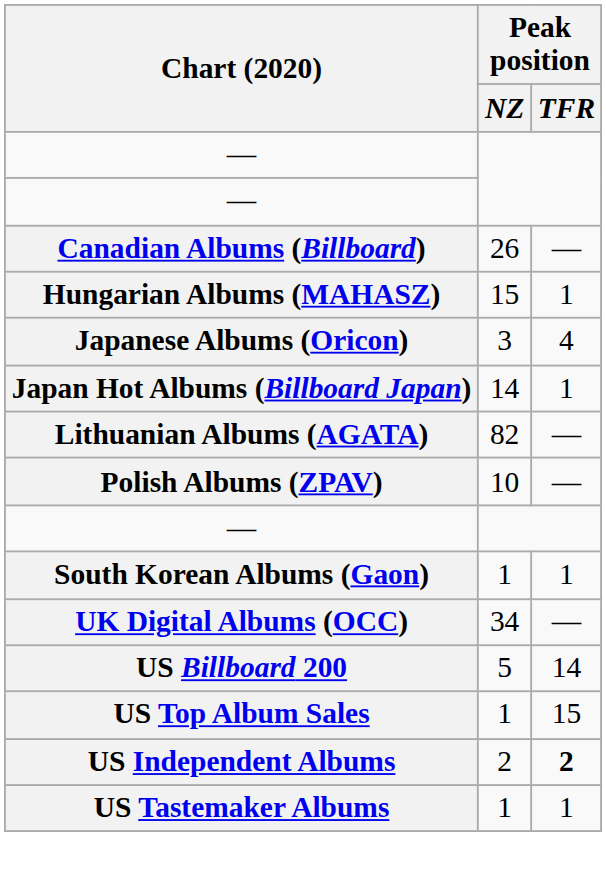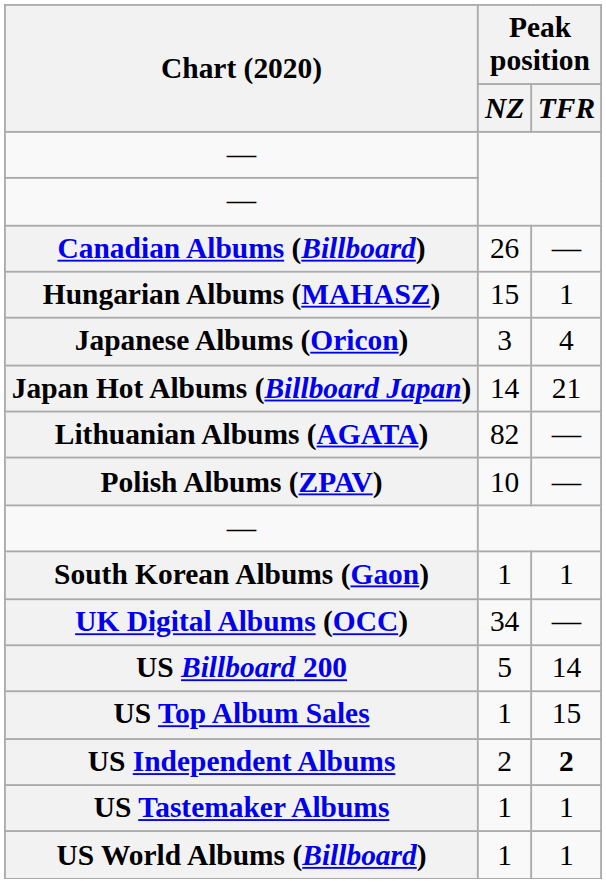Japan Hot Albums (Billboard Japan) | Peak position / TFR: 1 -> 21
+ row: US World Albums (Billboard) | 1 | 1
